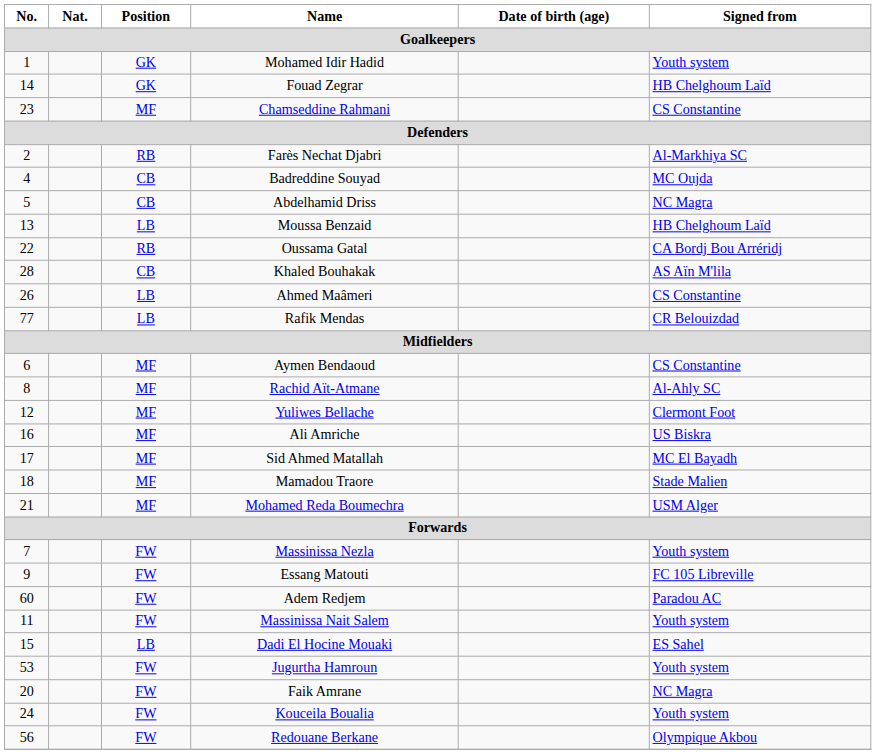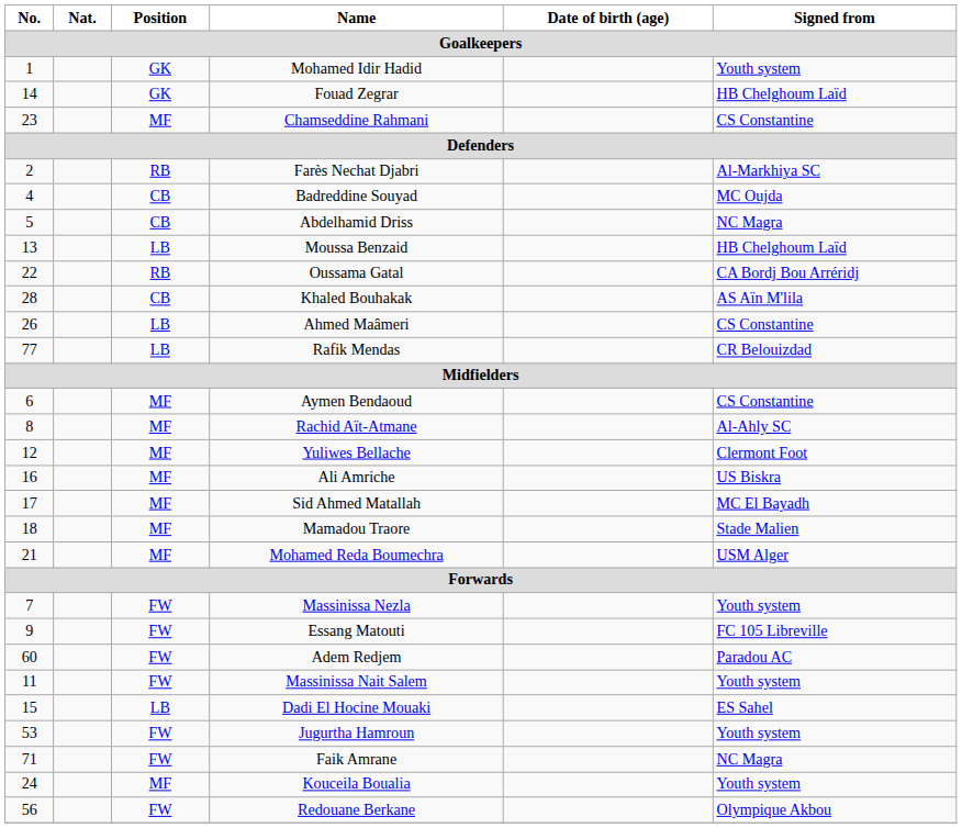Faik Amrane | No.: 20 -> 71
Kouceila Boualia | Position: FW -> MF
